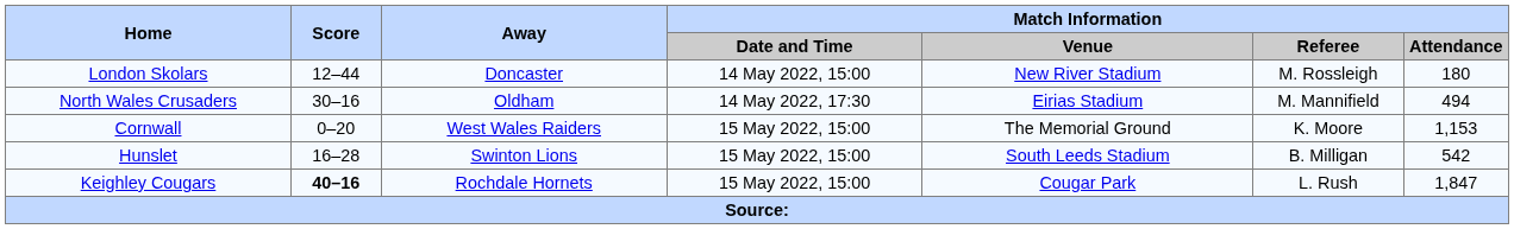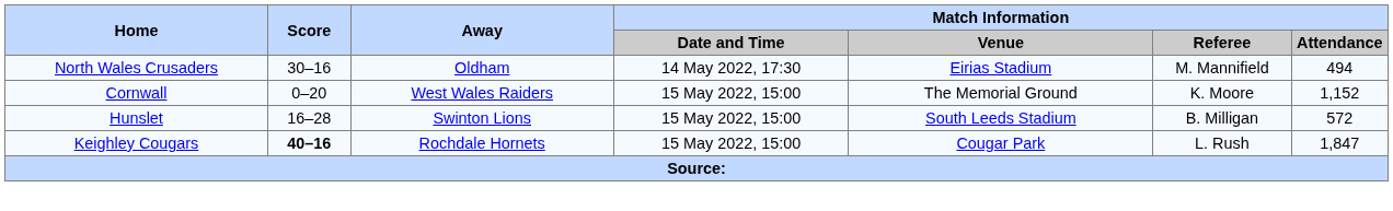- row: London Skolars | 12–44 | Doncaster | 14 May 2022, 15:00 | New River Stadium | M. Rossleigh | 180
Cornwall | Match Information / Attendance: 1,153 -> 1,152
Hunslet | Match Information / Attendance: 542 -> 572
